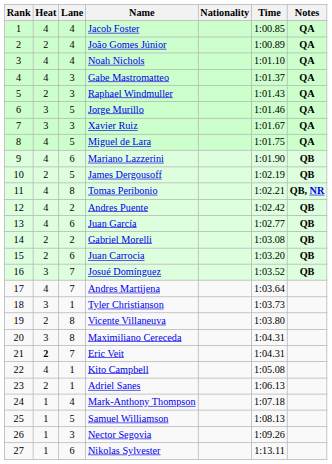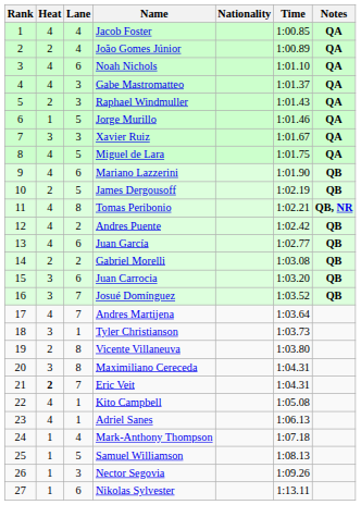Noah Nichols | Lane: 4 -> 6
Jorge Murillo | Heat: 3 -> 1
Juan Carrocia | Heat: 2 -> 3
Adriel Sanes | Heat: 2 -> 4
